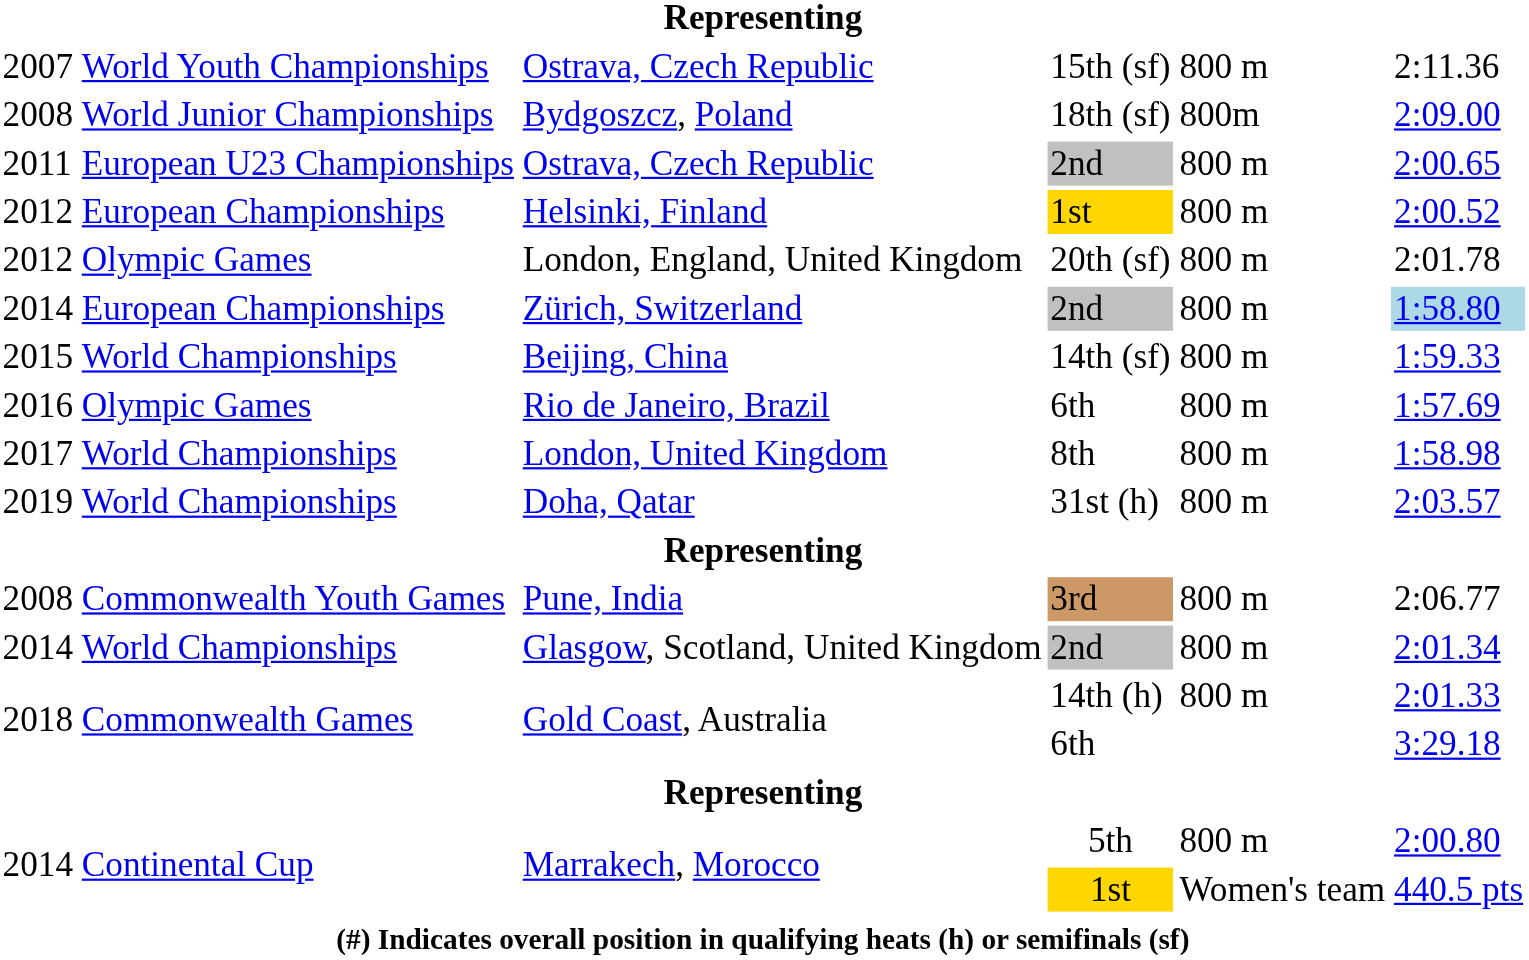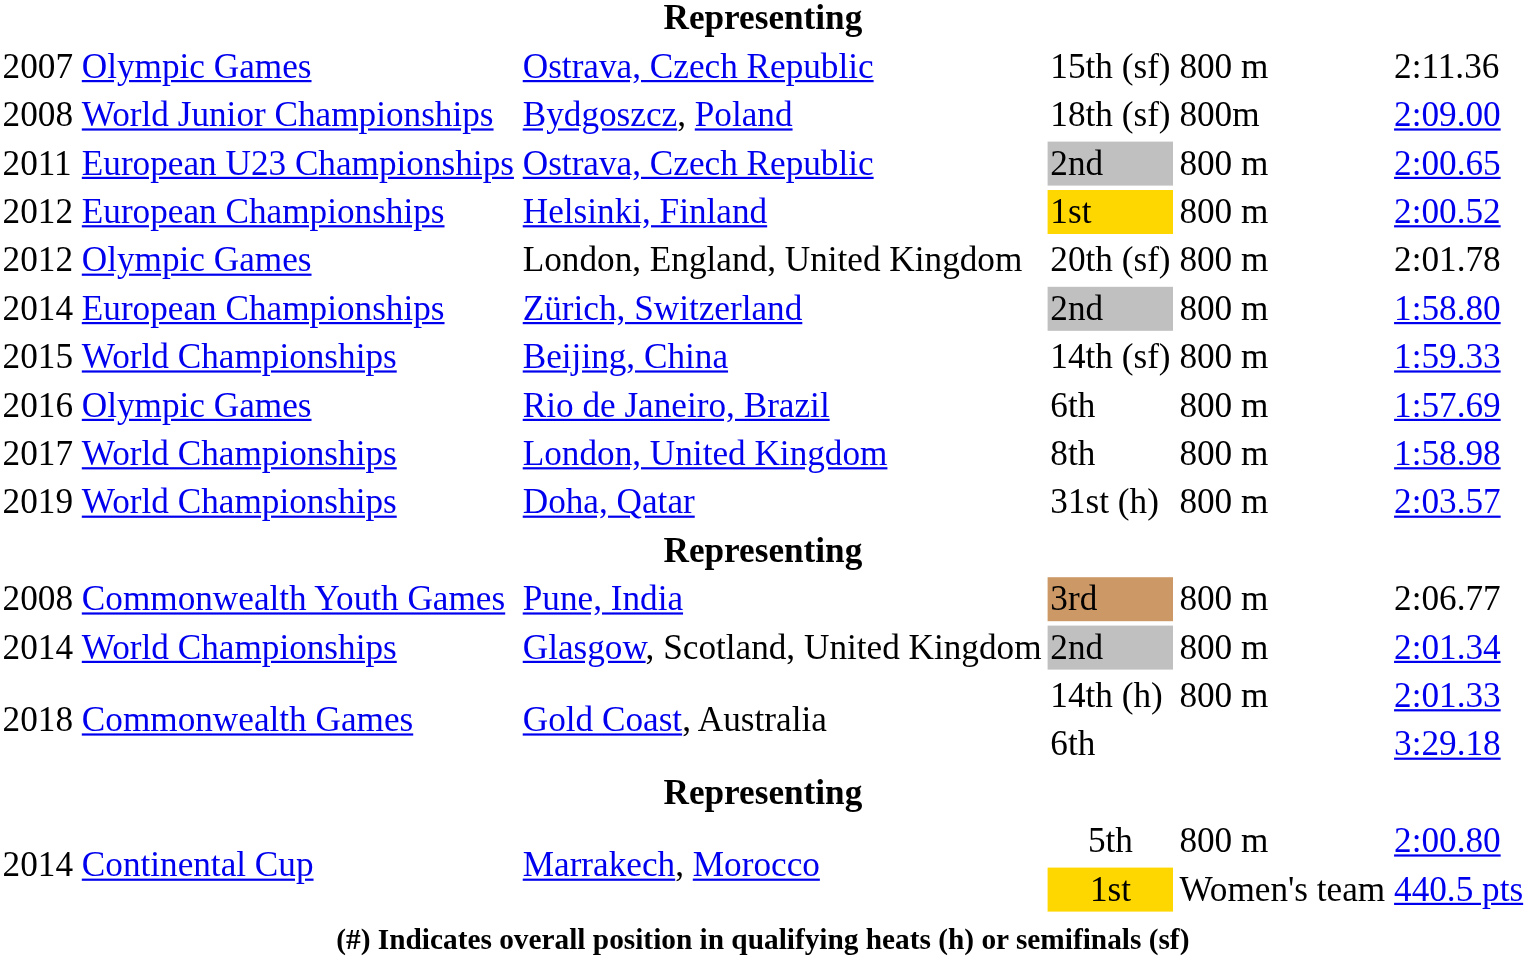Ostrava, Czech Republic / 15th (sf) | column 2: World Youth Championships -> Olympic Games
Zürich, Switzerland | column 6: lightblue background -> no background
